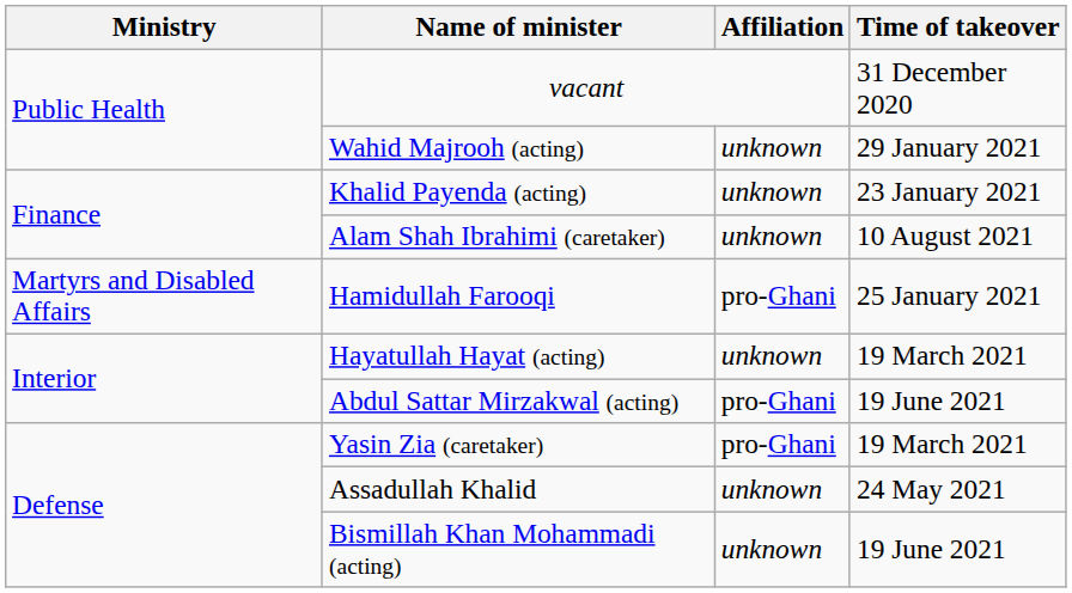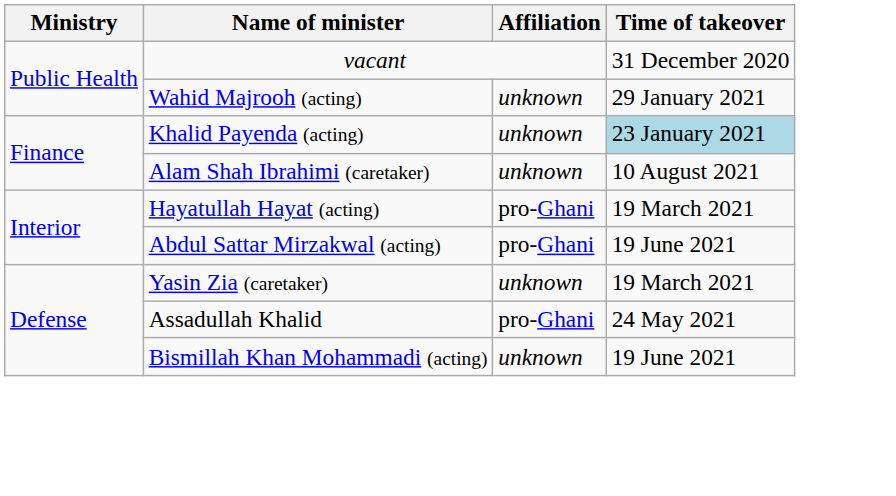Khalid Payenda (acting) | Time of takeover: no background -> lightblue background
- row: Martyrs and Disabled Affairs | Hamidullah Farooqi | pro-Ghani | 25 January 2021
Hayatullah Hayat (acting) | Affiliation: unknown -> pro-Ghani
Yasin Zia (caretaker) | Affiliation: pro-Ghani -> unknown
Assadullah Khalid | Affiliation: unknown -> pro-Ghani
